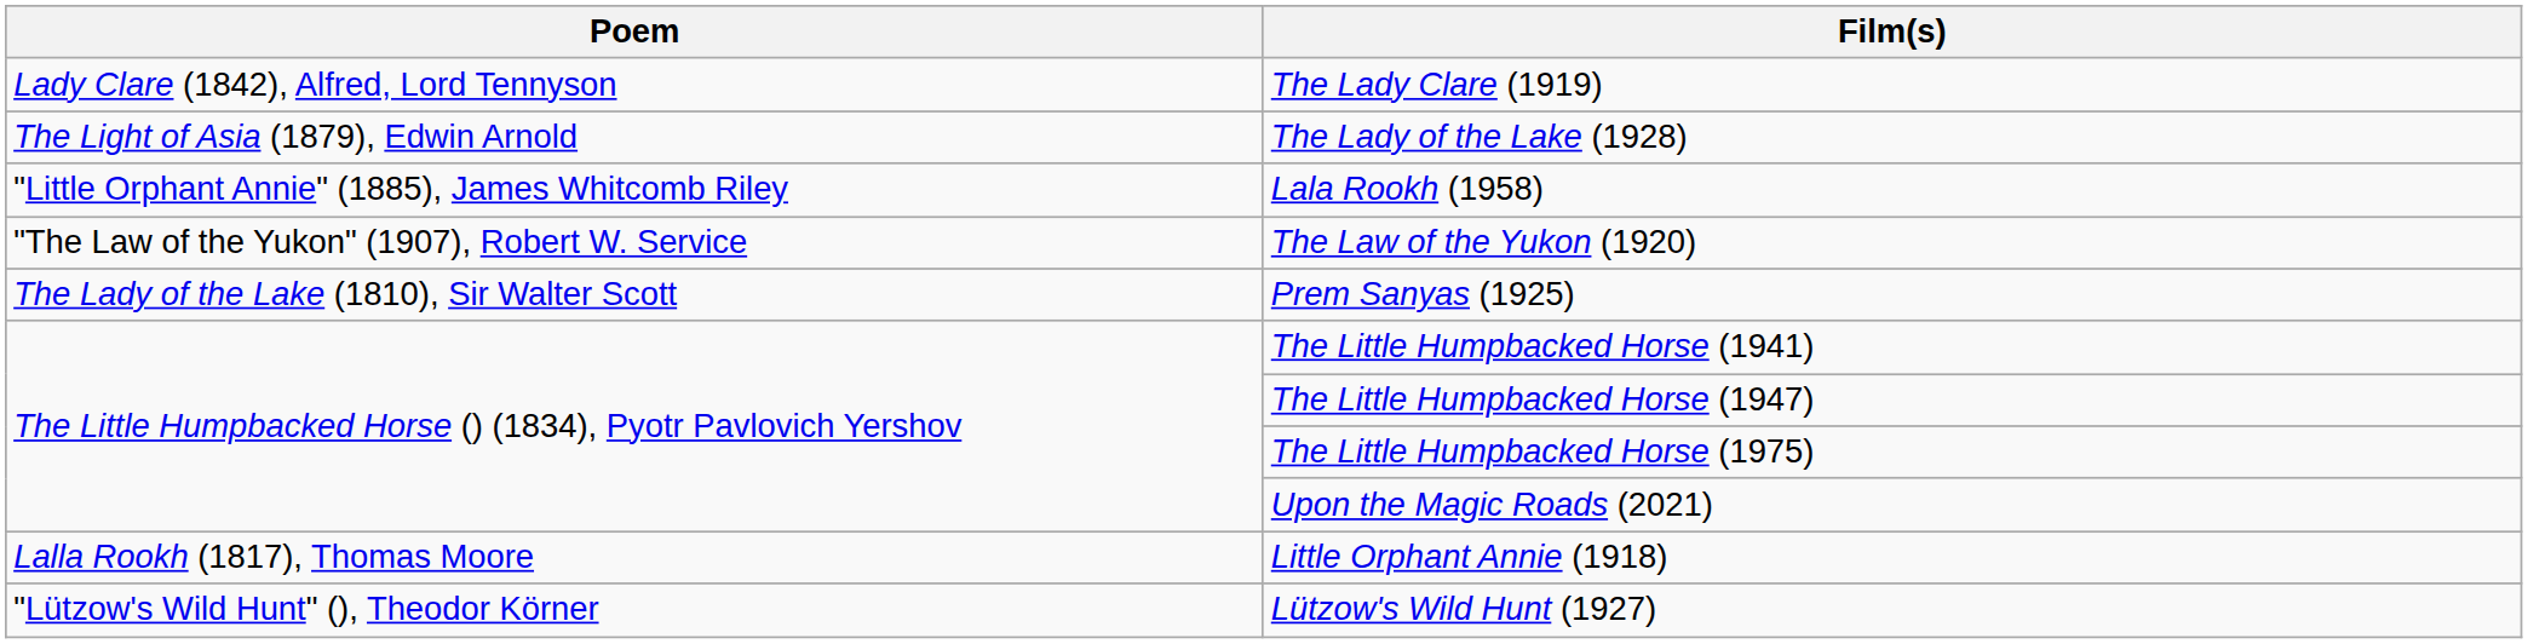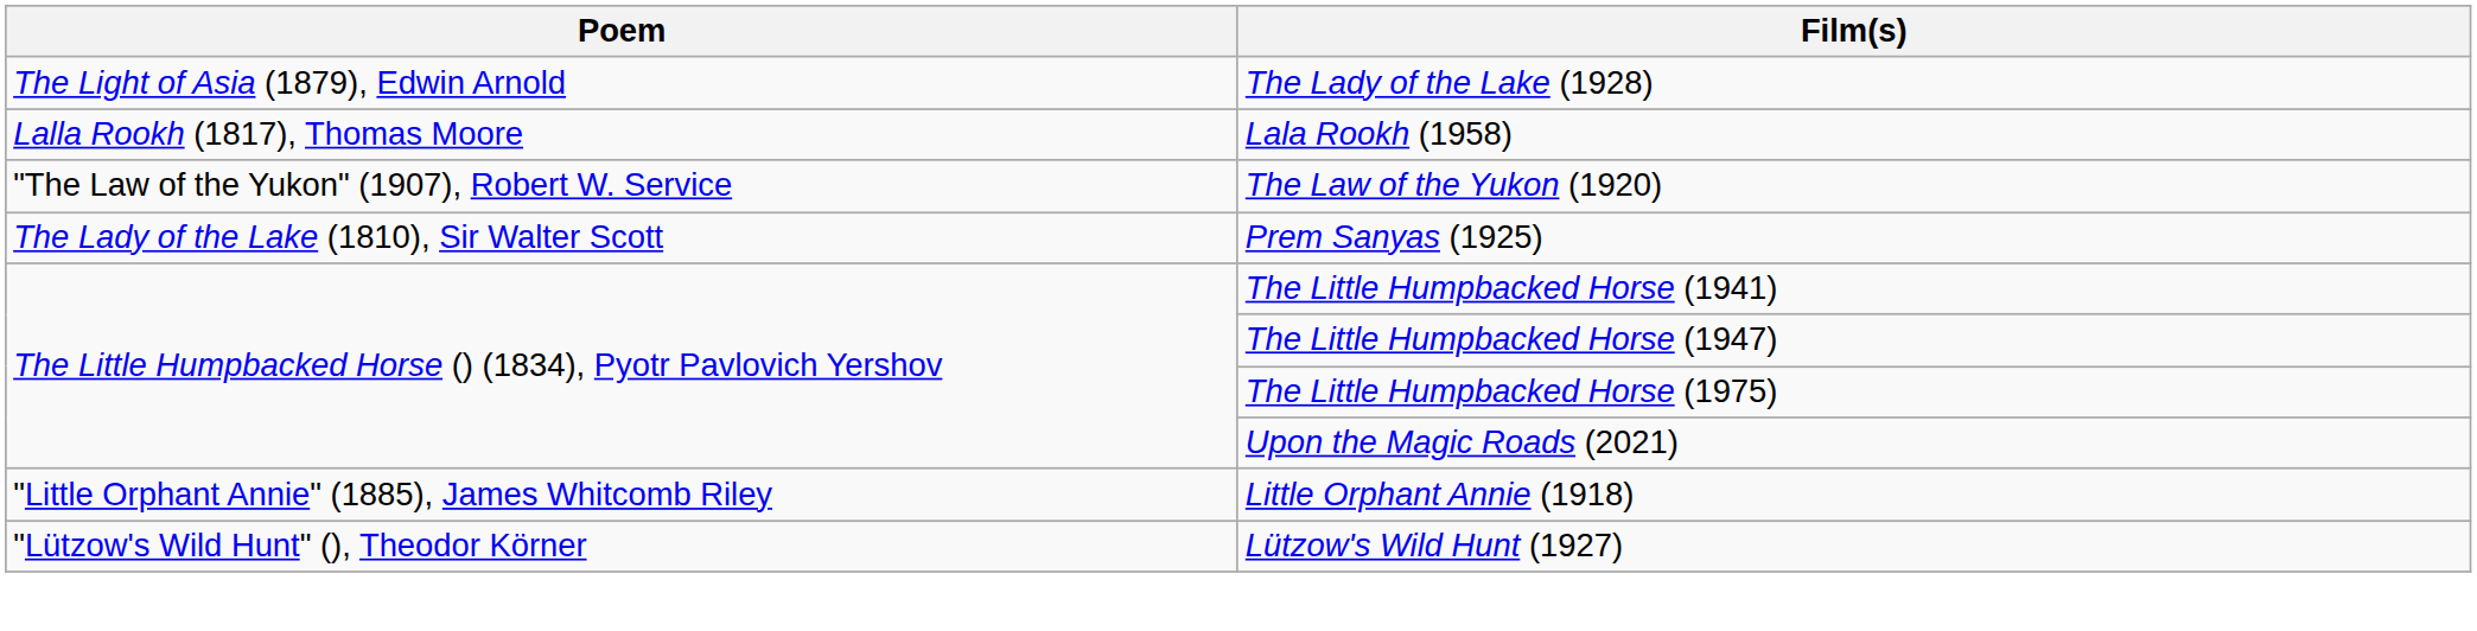- row: Lady Clare (1842), Alfred, Lord Tennyson | The Lady Clare (1919)
Lala Rookh (1958) | Poem: "Little Orphant Annie" (1885), James Whitcomb Riley -> Lalla Rookh (1817), Thomas Moore
Little Orphant Annie (1918) | Poem: Lalla Rookh (1817), Thomas Moore -> "Little Orphant Annie" (1885), James Whitcomb Riley
